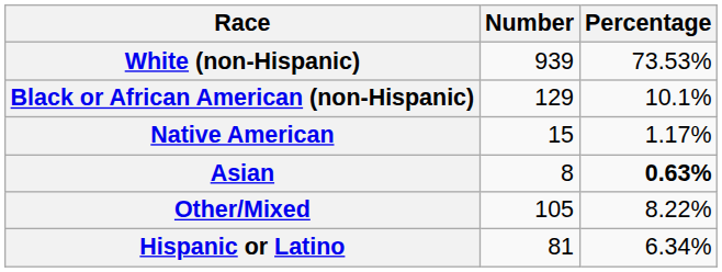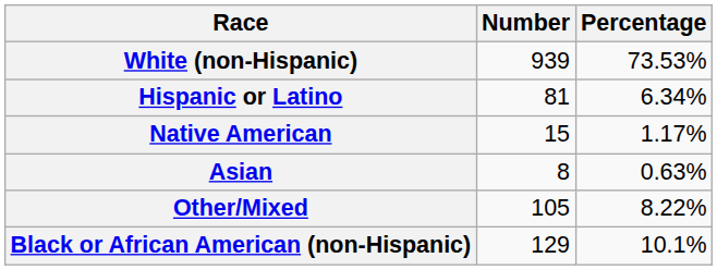rows swapped: Black or African American (non-Hispanic) <-> Hispanic or Latino
Asian | Percentage: bold -> normal
